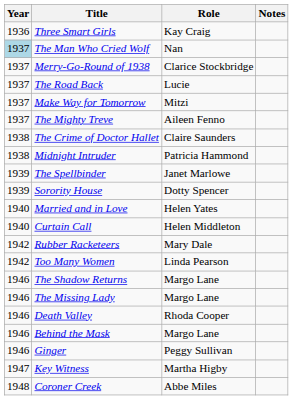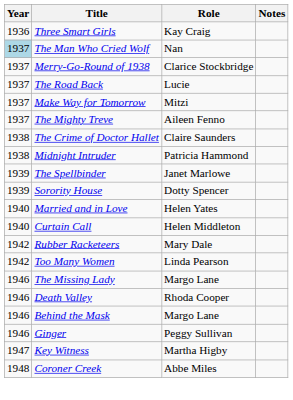- row: 1946 | The Shadow Returns | Margo Lane
